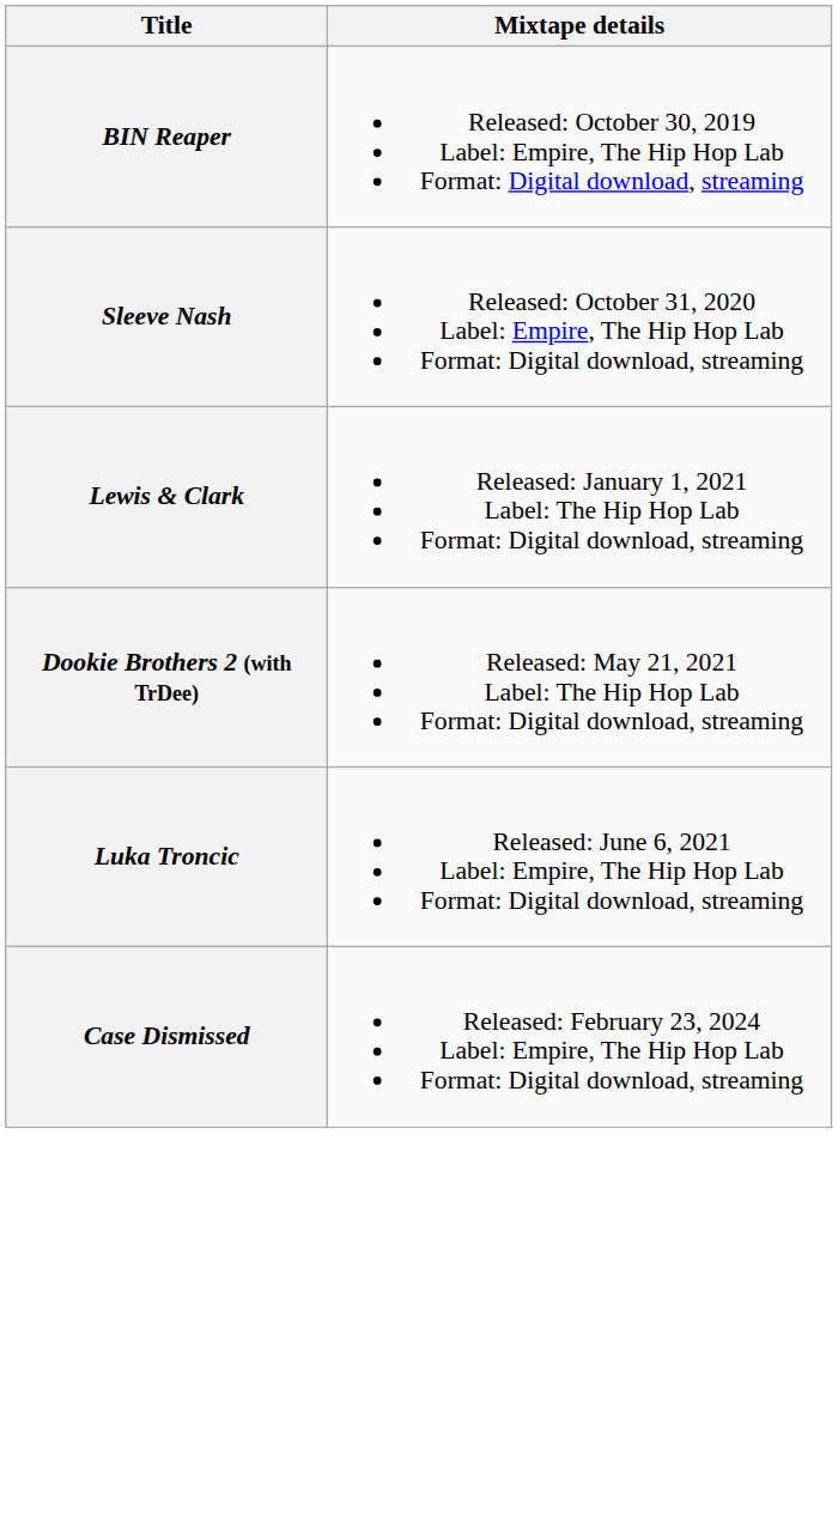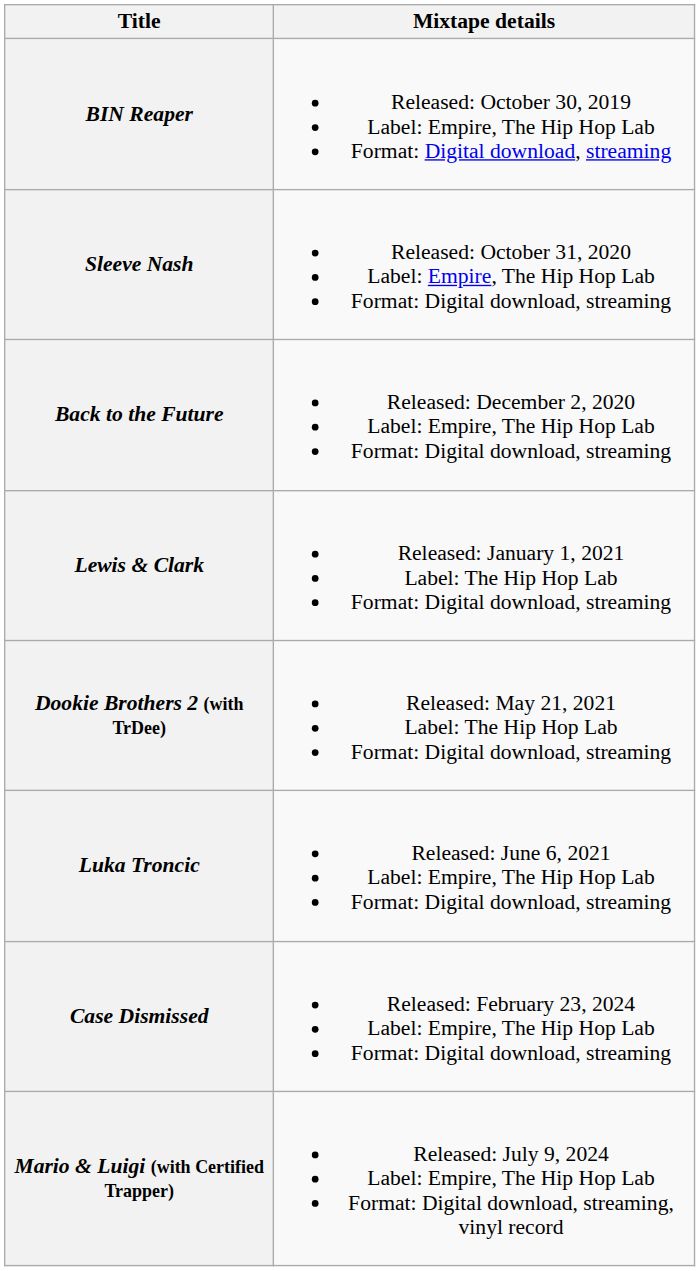+ row: Back to the Future | Released: December 2, 2020 Label: Empire, The Hip Hop Lab Format: Digital download, streaming
+ row: Mario & Luigi (with Certified Trapper) | Released: July 9, 2024 Label: Empire, The Hip Hop Lab Format: Digital download, streaming, vinyl record
